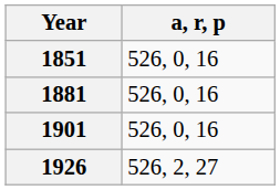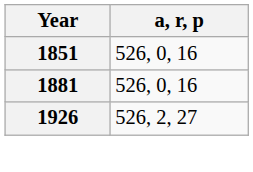- row: 1901 | 526, 0, 16
